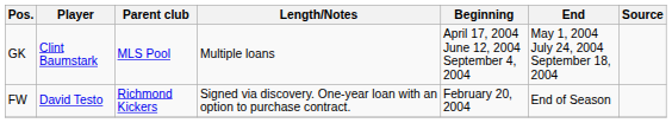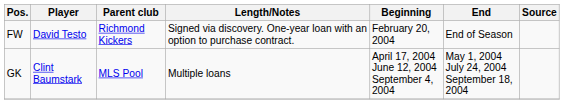rows swapped: FW <-> GK
